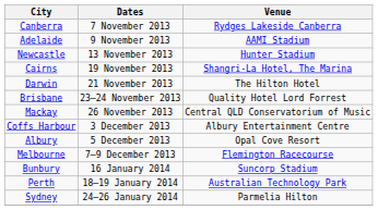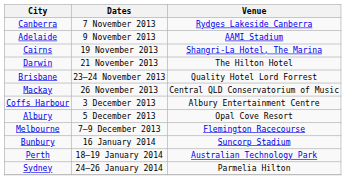- row: Newcastle | 13 November 2013 | Hunter Stadium
